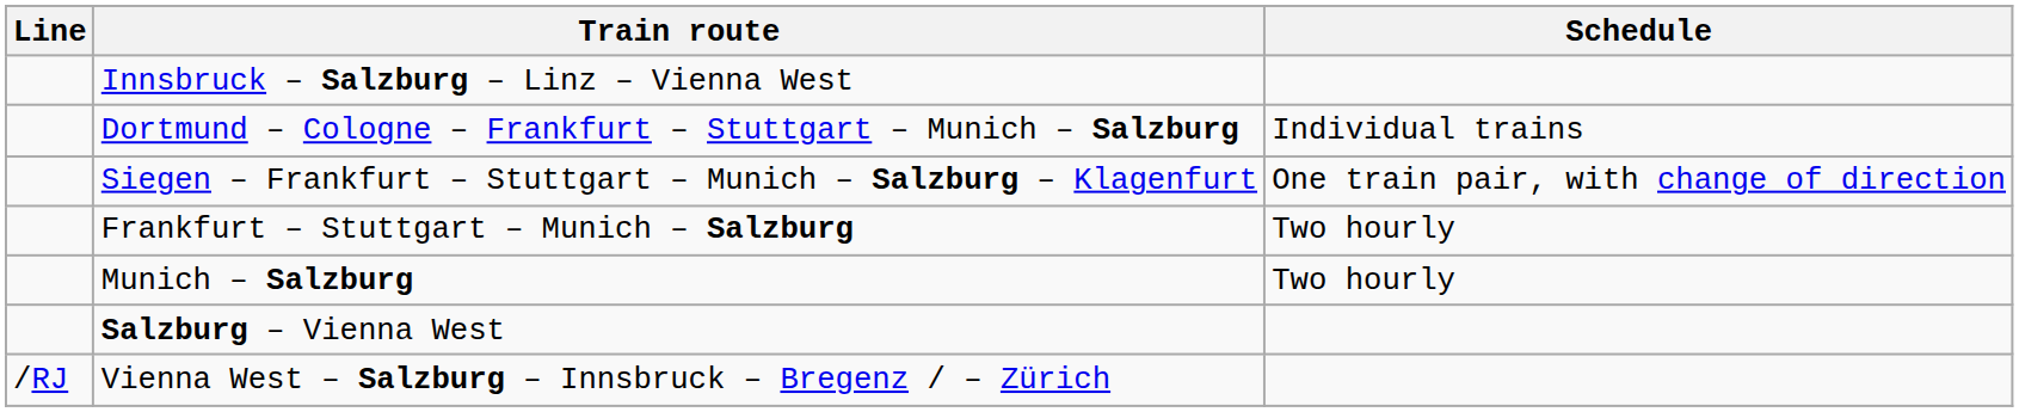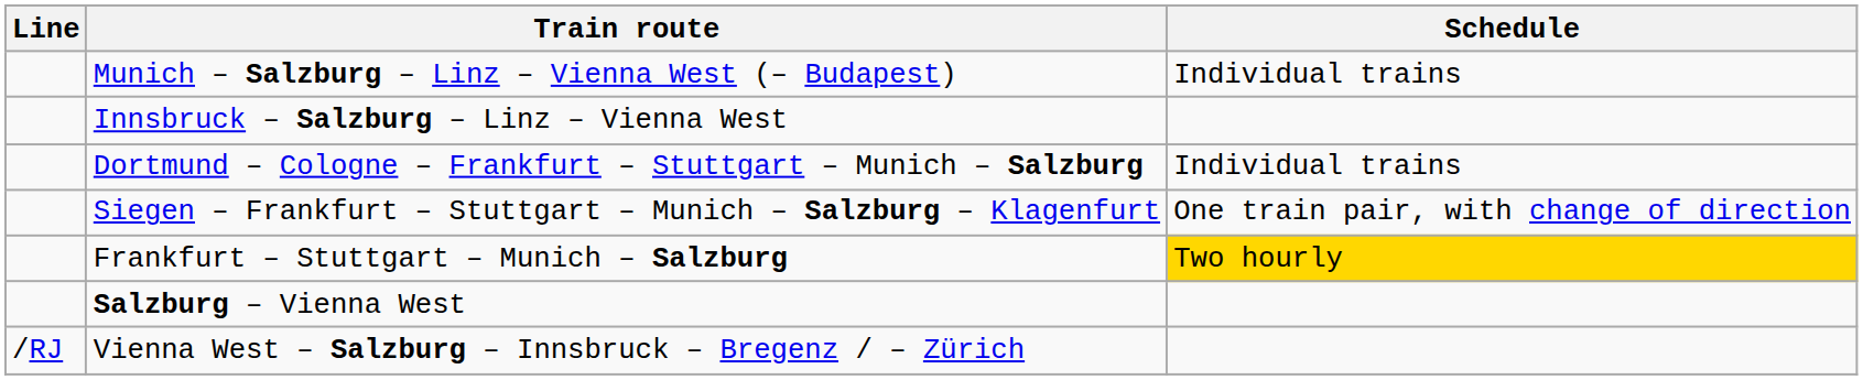+ row: Munich – Salzburg – Linz – Vienna West (– Budapest) | Individual trains
Frankfurt – Stuttgart – Munich – Salzburg | Schedule: no background -> gold background
- row: Munich – Salzburg | Two hourly
